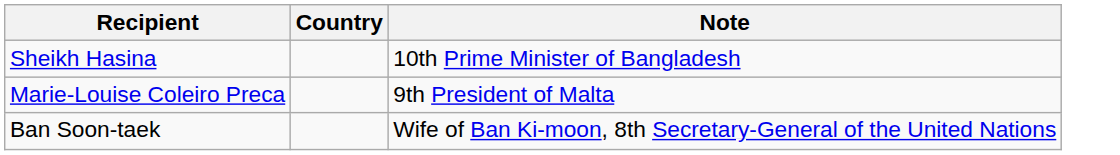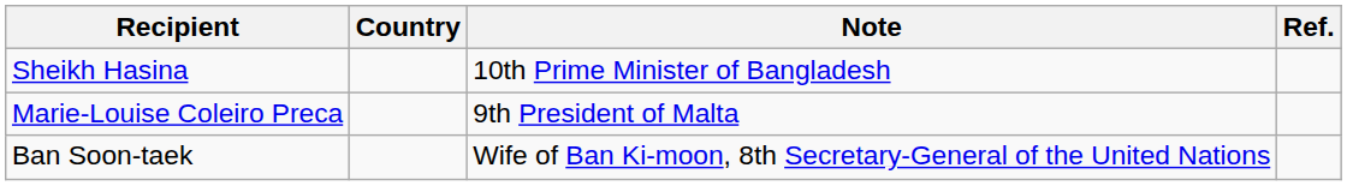+ column: Ref.
